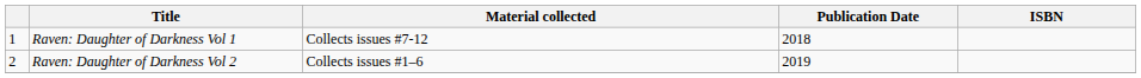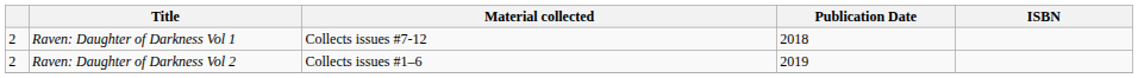Raven: Daughter of Darkness Vol 1 | column 1: 1 -> 2
